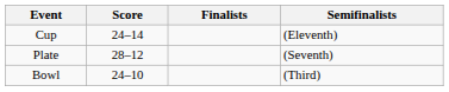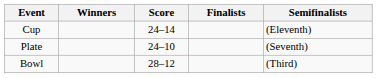+ column: Winners
Plate | Score: 28–12 -> 24–10
Bowl | Score: 24–10 -> 28–12
